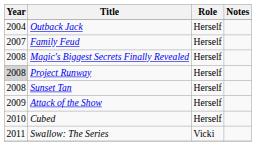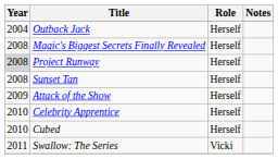- row: 2007 | Family Feud | Herself
+ row: 2010 | Celebrity Apprentice | Herself
